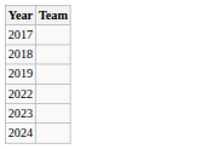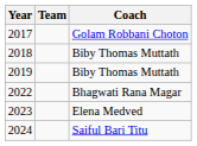+ column: Coach | Golam Robbani Choton | Biby Thomas Muttath | Biby Thomas Muttath | Bhagwati Rana Magar | Elena Medved | Saiful Bari Titu
